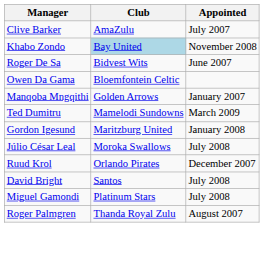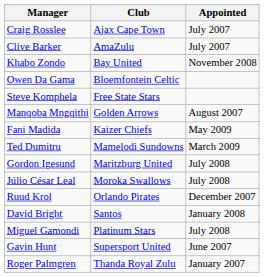+ row: Craig Rosslee | Ajax Cape Town | July 2007
Khabo Zondo | Club: lightblue background -> no background
- row: Roger De Sa | Bidvest Wits | June 2007
+ row: Steve Komphela | Free State Stars
Manqoba Mngqithi | Appointed: January 2007 -> August 2007
+ row: Fani Madida | Kaizer Chiefs | May 2009
Gordon Igesund | Appointed: January 2008 -> July 2008
David Bright | Appointed: July 2008 -> January 2008
+ row: Gavin Hunt | Supersport United | June 2007
Roger Palmgren | Appointed: August 2007 -> January 2007
